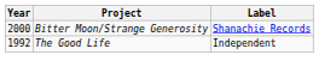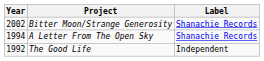Bitter Moon/Strange Generosity | Year: 2000 -> 2002
+ row: 1994 | A Letter From The Open Sky | Shanachie Records
